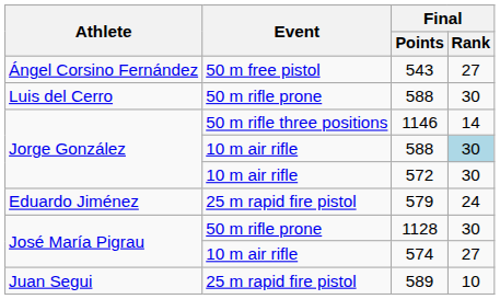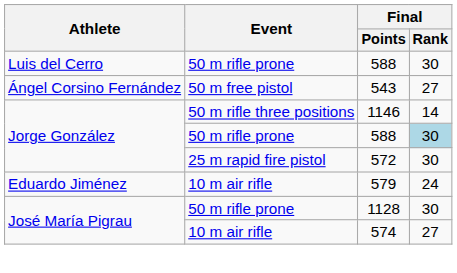rows swapped: Luis del Cerro / 588 <-> 543
Jorge González / 588 | Event: 10 m air rifle -> 50 m rifle prone
572 | Event: 10 m air rifle -> 25 m rapid fire pistol
579 | Event: 25 m rapid fire pistol -> 10 m air rifle
- row: Juan Segui | 25 m rapid fire pistol | 589 | 10
